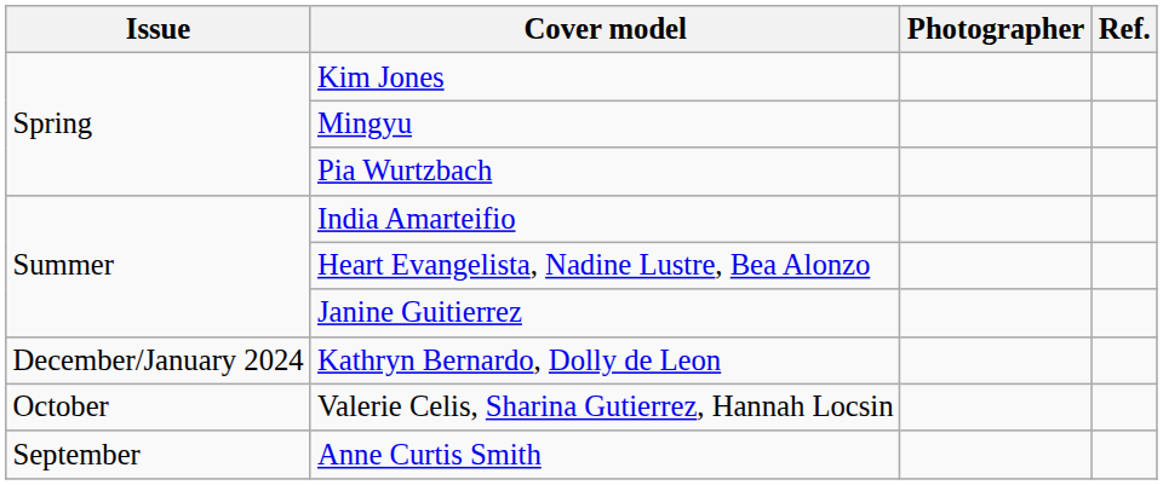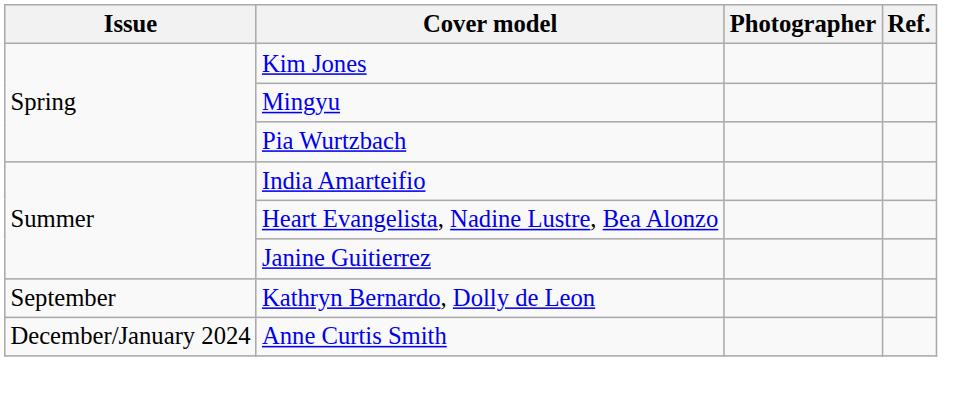Kathryn Bernardo, Dolly de Leon | Issue: December/January 2024 -> September
- row: October | Valerie Celis, Sharina Gutierrez, Hannah Locsin
Anne Curtis Smith | Issue: September -> December/January 2024
